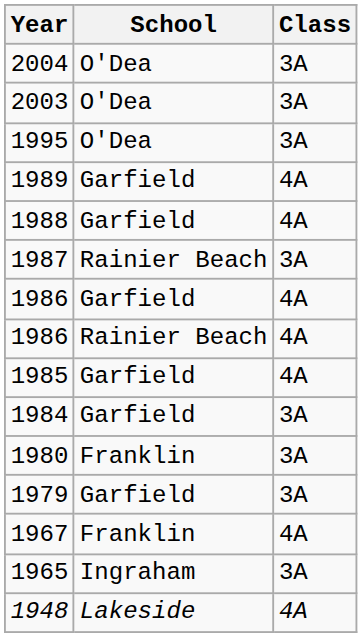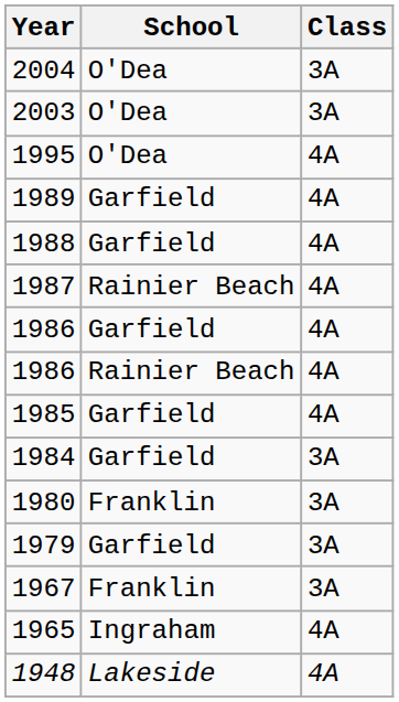1995 | Class: 3A -> 4A
1987 | Class: 3A -> 4A
1967 | Class: 4A -> 3A
1965 | Class: 3A -> 4A
